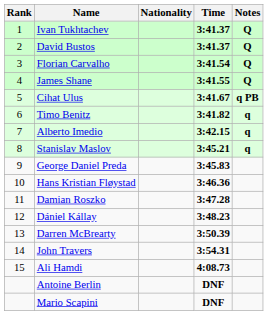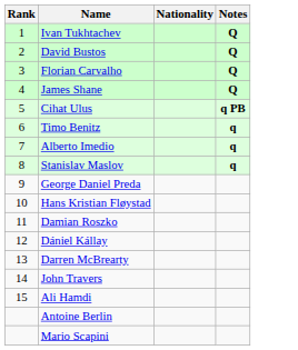- column: Time | 3:41.37 | 3:41.37 | 3:41.54 | 3:41.55 | 3:41.67 | 3:41.82 | 3:42.15 | 3:45.21 | 3:45.83 | 3:46.36 | 3:47.28 | 3:48.23 | 3:50.39 | 3:54.31 | 4:08.73 | DNF | DNF
